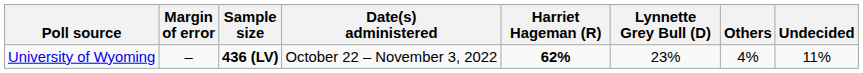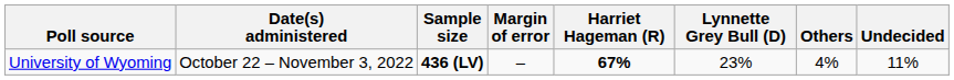columns swapped: Date(s) administered <-> Margin of error
University of Wyoming | Harriet Hageman (R): 62% -> 67%
